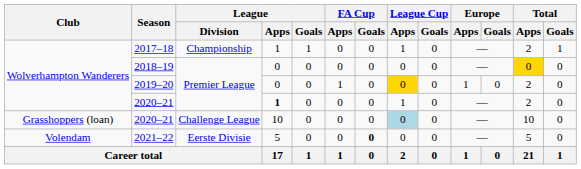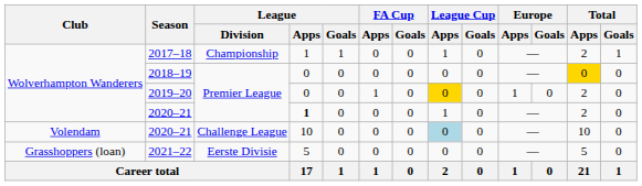2020–21 / Challenge League | Club: Grasshoppers (loan) -> Volendam
2021–22 | Club: Volendam -> Grasshoppers (loan)
2021–22 | FA Cup / Goals: bold -> normal
